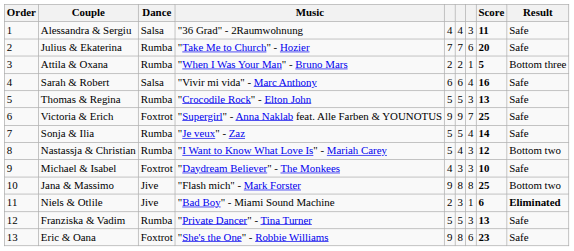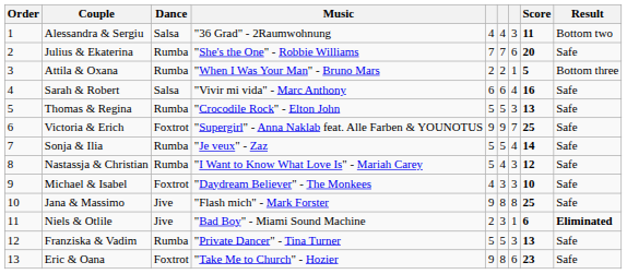Alessandra & Sergiu | Result: Safe -> Bottom two
Julius & Ekaterina | Music: "Take Me to Church" - Hozier -> "She's the One" - Robbie Williams
Nastassja & Christian | Result: Bottom two -> Safe
Jana & Massimo | Result: Bottom two -> Safe
Eric & Oana | Music: "She's the One" - Robbie Williams -> "Take Me to Church" - Hozier
